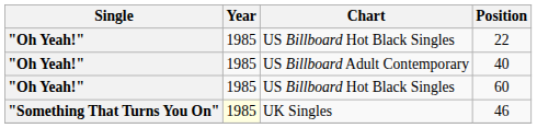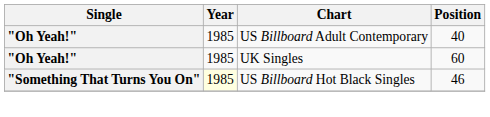- row: "Oh Yeah!" | 1985 | US Billboard Hot Black Singles | 22
60 | Chart: US Billboard Hot Black Singles -> UK Singles
46 | Chart: UK Singles -> US Billboard Hot Black Singles
